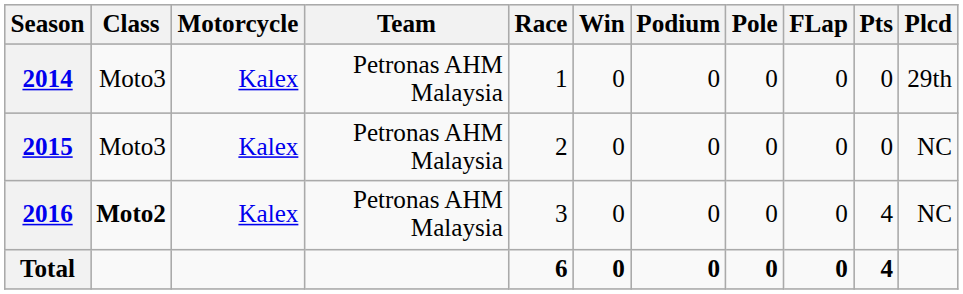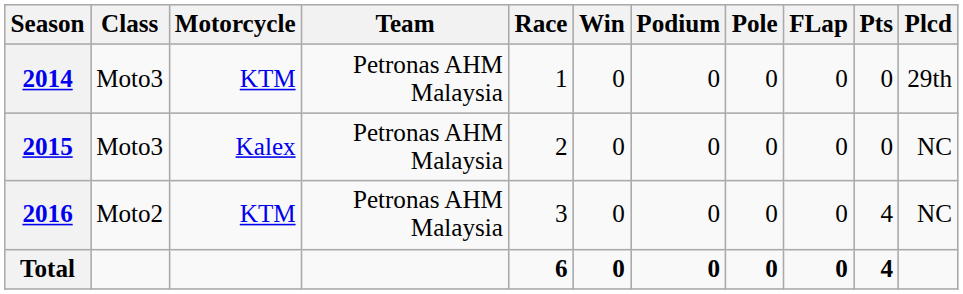2014 | Motorcycle: Kalex -> KTM
2016 | Class: bold -> normal
2016 | Motorcycle: Kalex -> KTM
